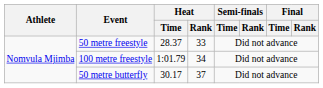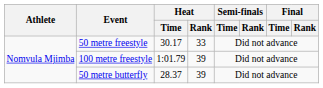50 metre freestyle | Heat / Time: 28.37 -> 30.17
100 metre freestyle | Heat / Rank: 34 -> 39
50 metre butterfly | Heat / Time: 30.17 -> 28.37
50 metre butterfly | Heat / Rank: 37 -> 39
